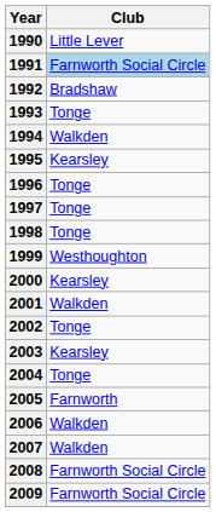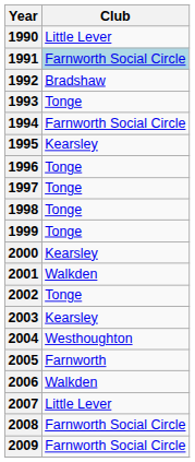1994 | Club: Walkden -> Farnworth Social Circle
1999 | Club: Westhoughton -> Tonge
2004 | Club: Tonge -> Westhoughton
2007 | Club: Walkden -> Little Lever
